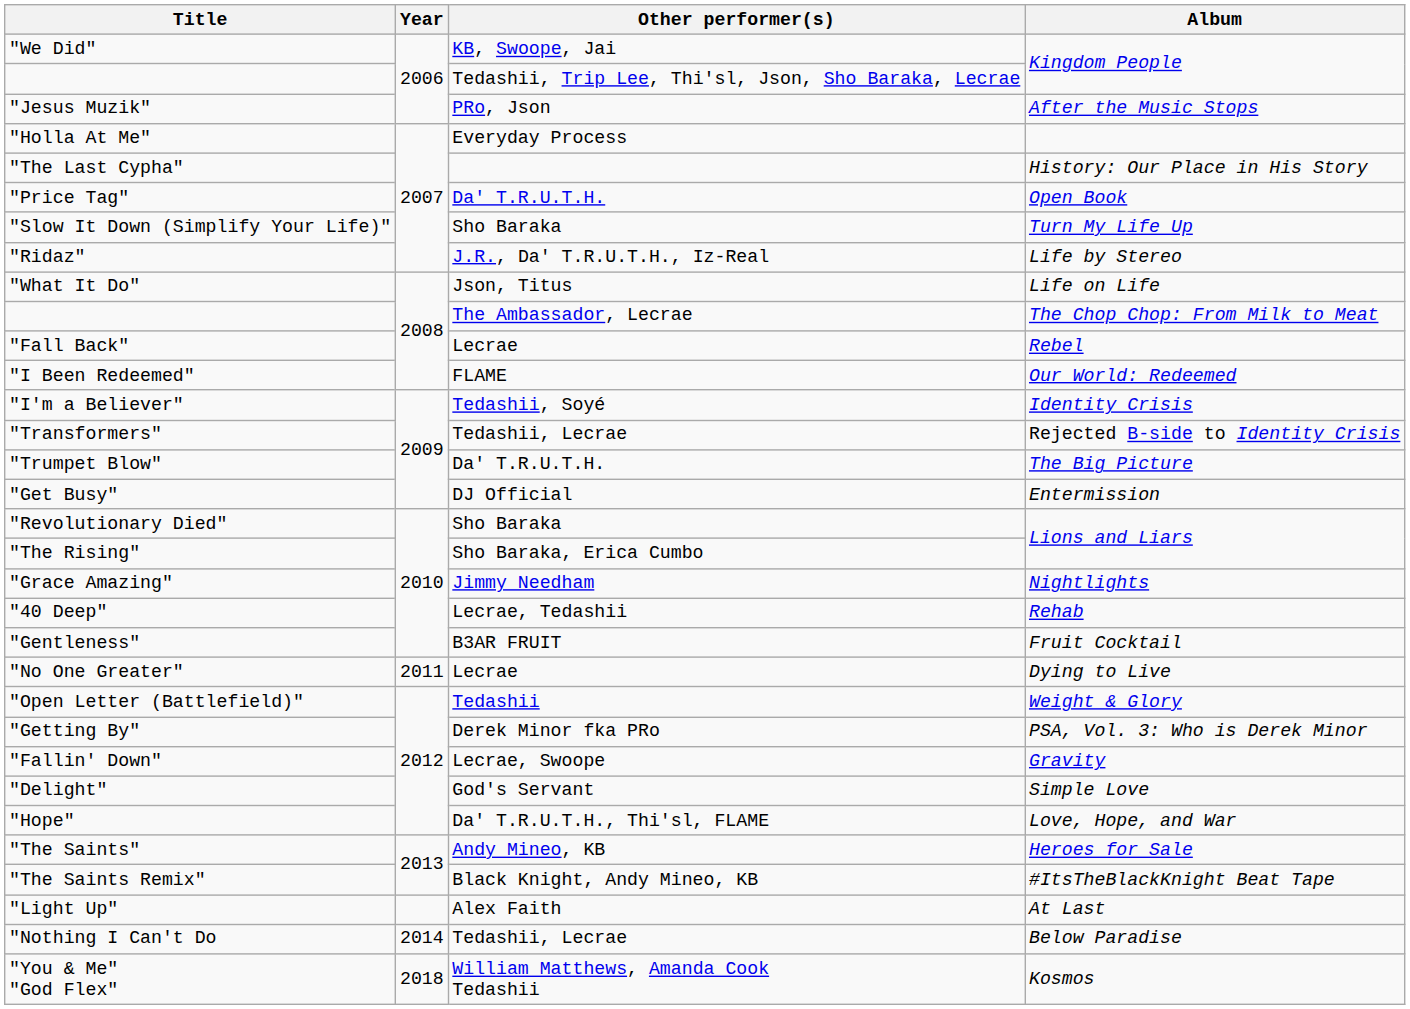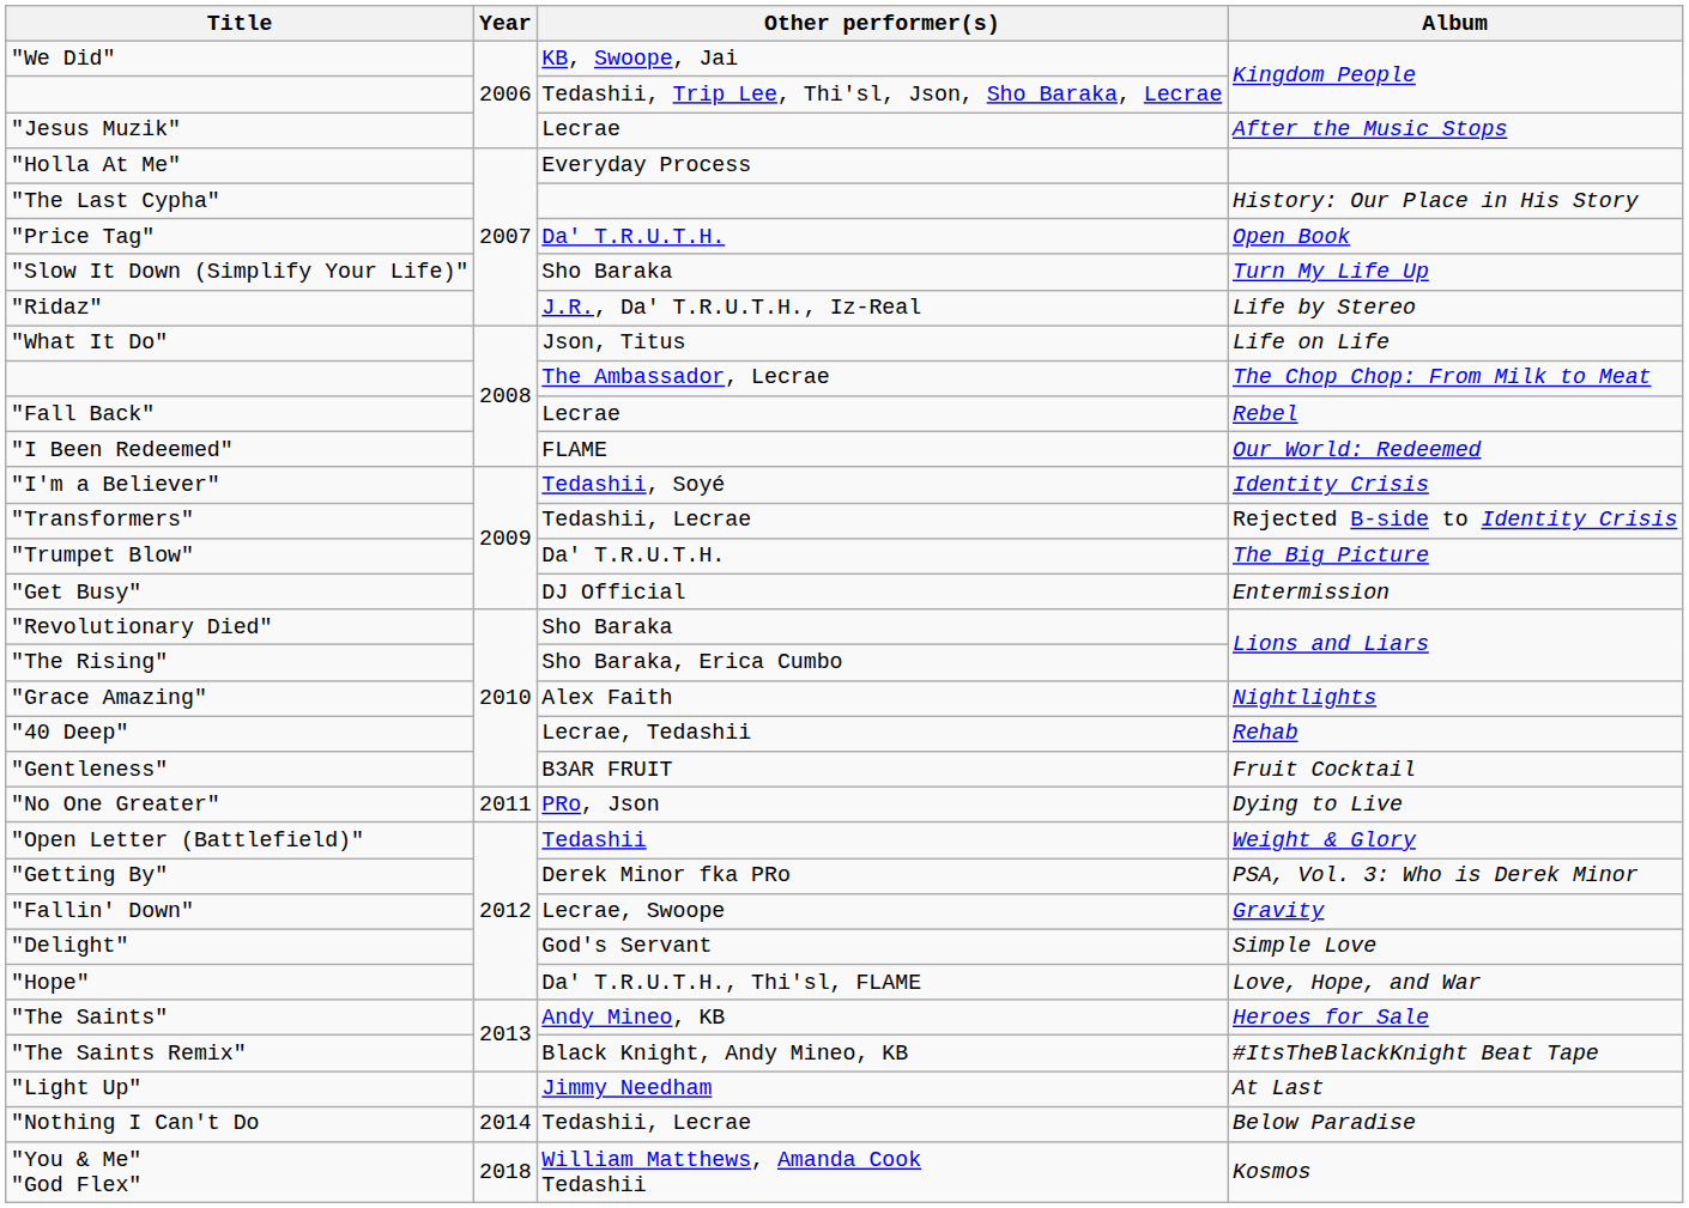"Jesus Muzik" | Other performer(s): PRo, Json -> Lecrae
"Grace Amazing" | Other performer(s): Jimmy Needham -> Alex Faith
"No One Greater" | Other performer(s): Lecrae -> PRo, Json
"Light Up" | Other performer(s): Alex Faith -> Jimmy Needham
